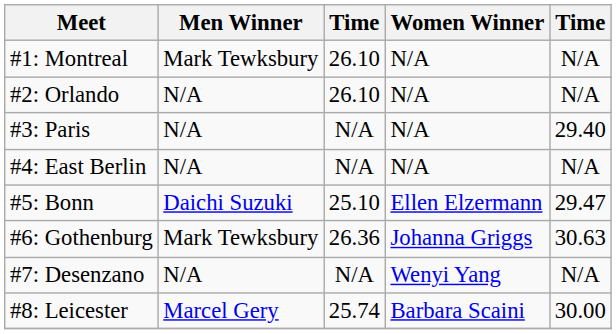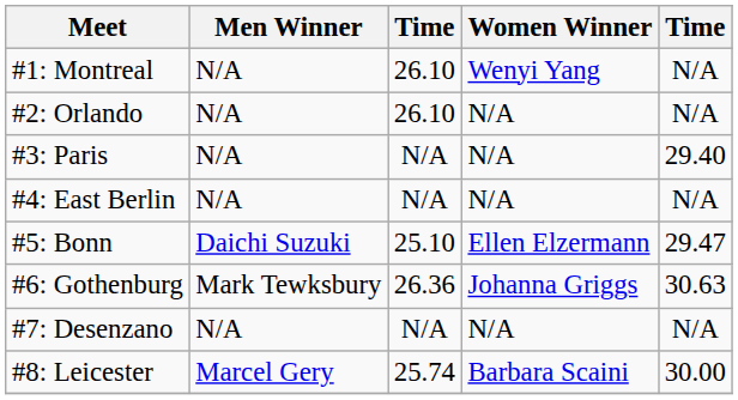#1: Montreal | Men Winner: Mark Tewksbury -> N/A
#1: Montreal | Women Winner: N/A -> Wenyi Yang
#7: Desenzano | Women Winner: Wenyi Yang -> N/A
